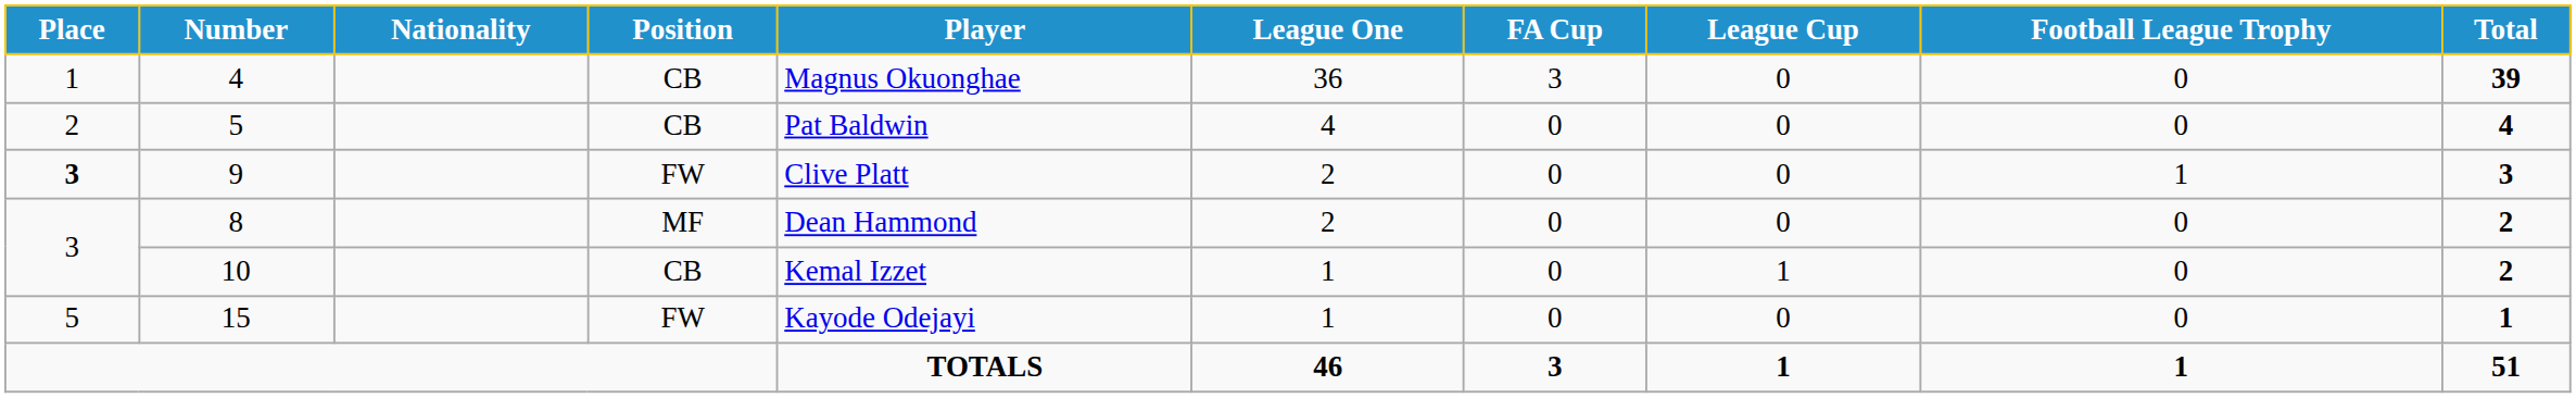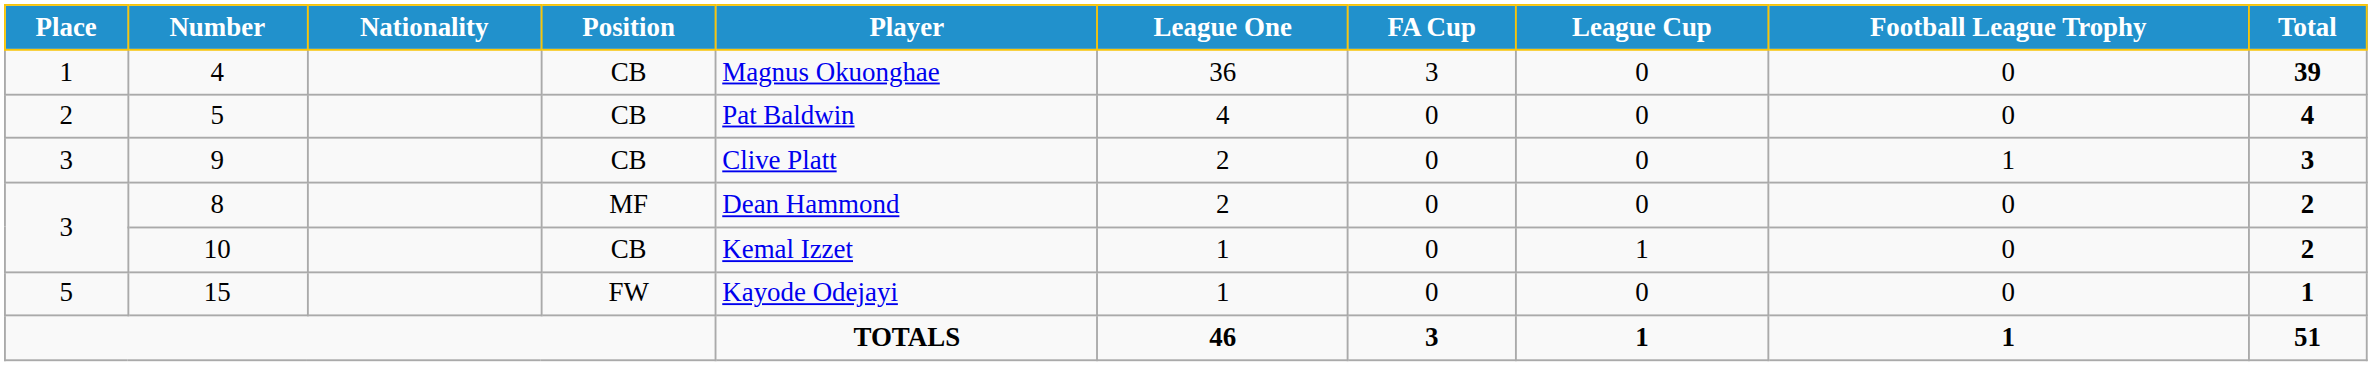9 | Place: bold -> normal
9 | Position: FW -> CB
